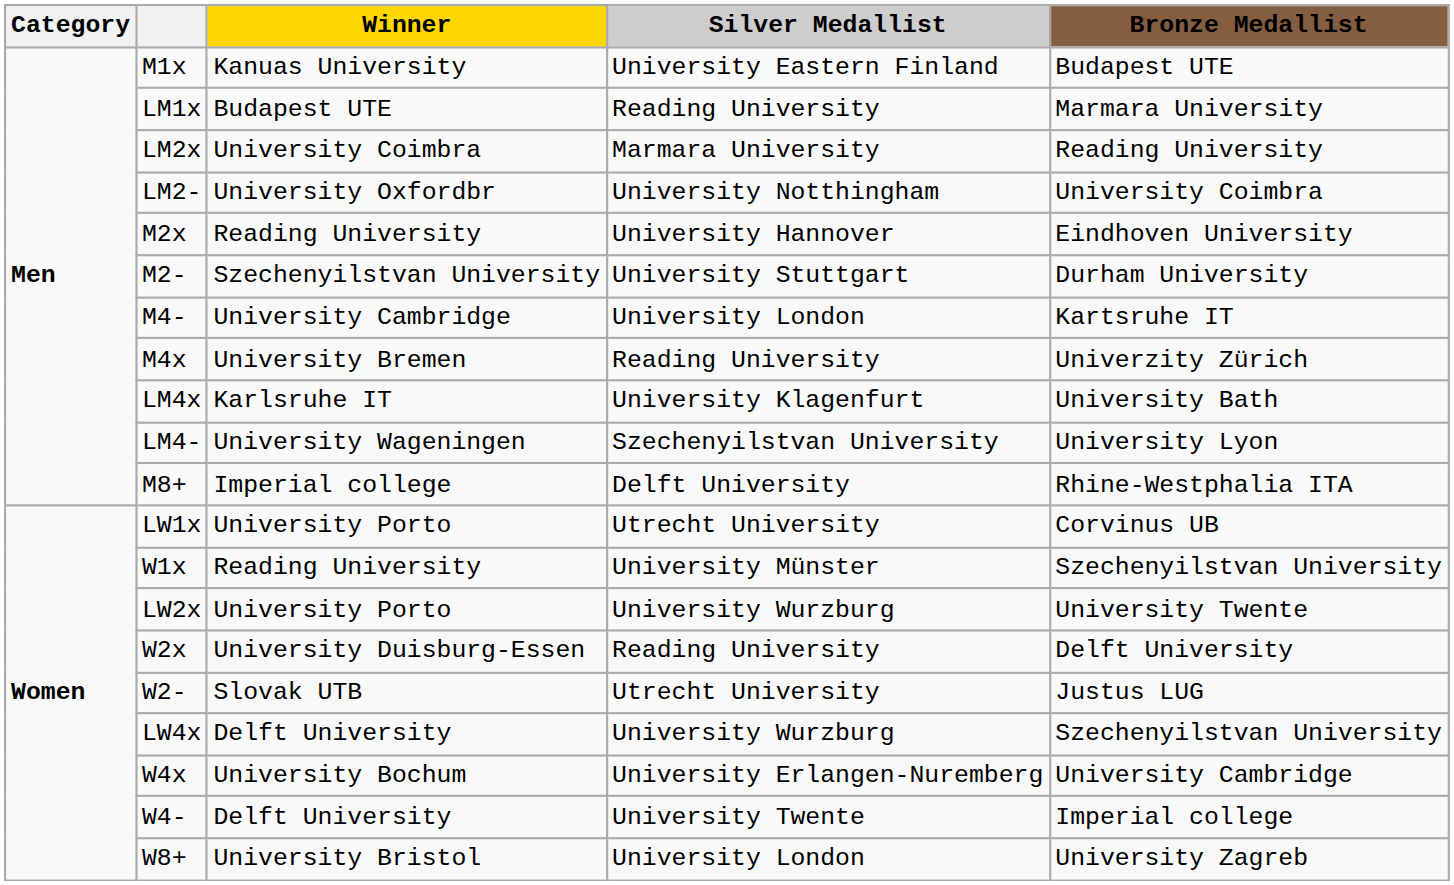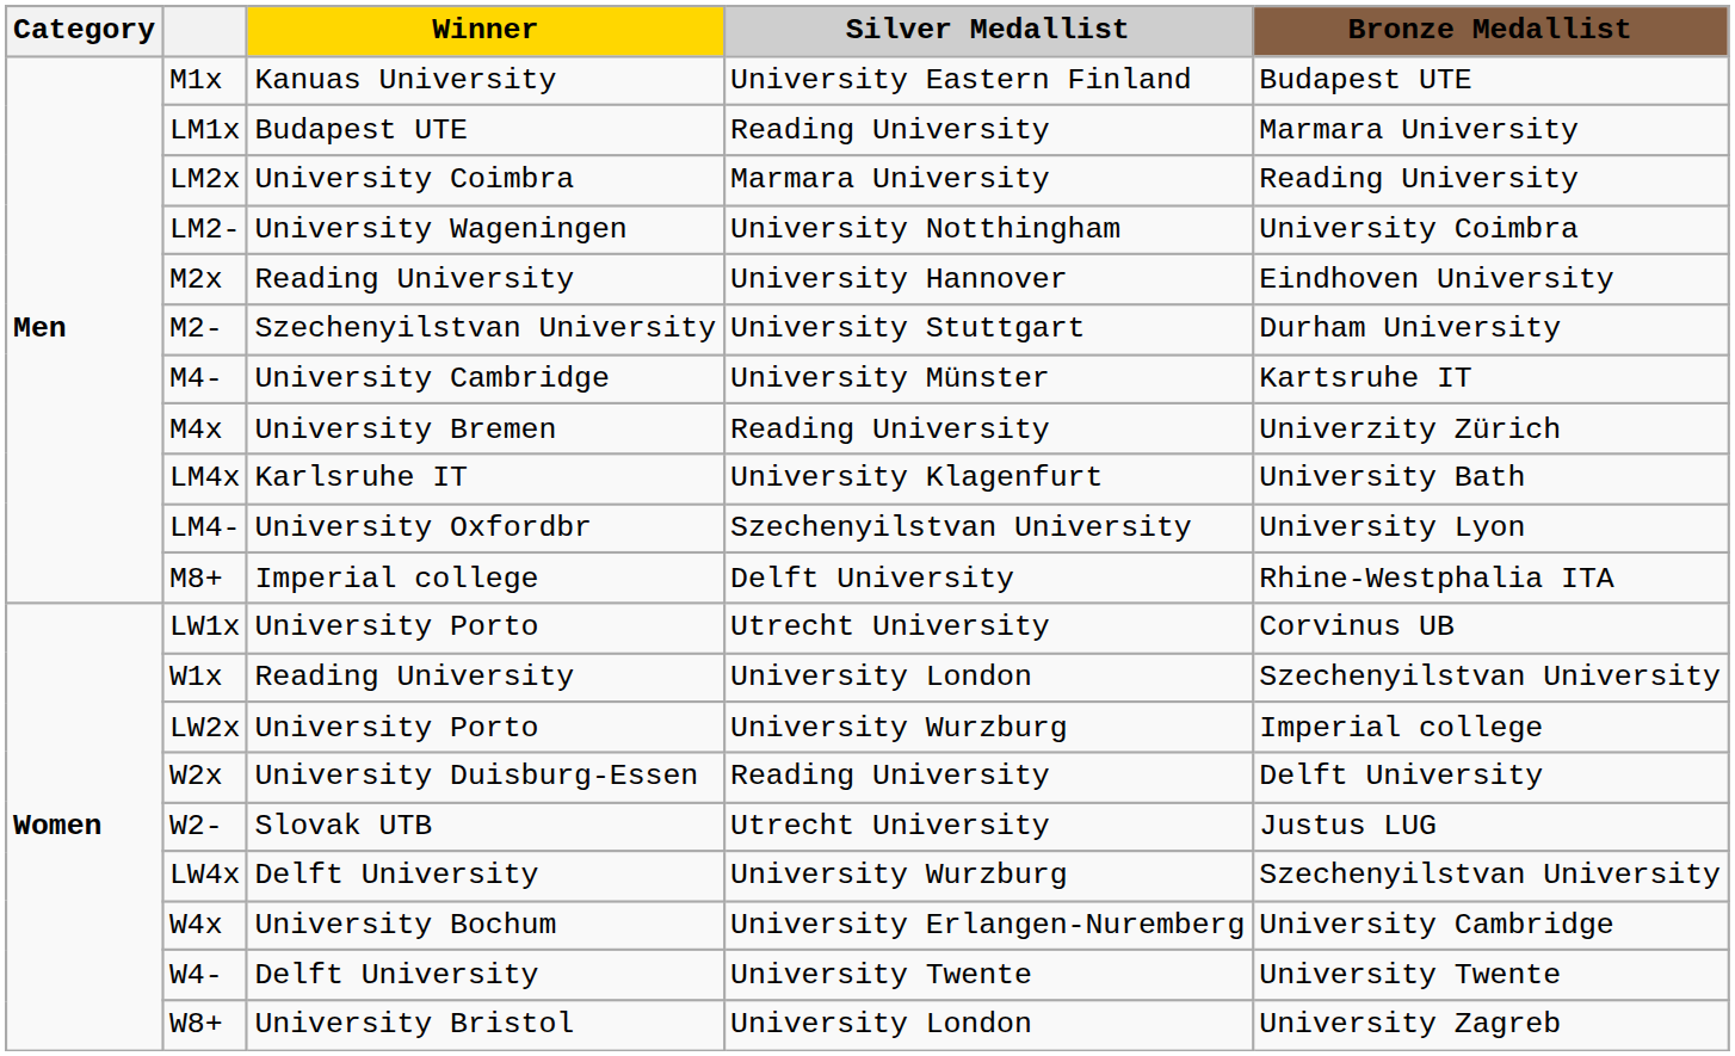LM2- | Winner: University Oxfordbr -> University Wageningen
M4- | Silver Medallist: University London -> University Münster
LM4- | Winner: University Wageningen -> University Oxfordbr
W1x | Silver Medallist: University Münster -> University London
LW2x | Bronze Medallist: University Twente -> Imperial college
W4- | Bronze Medallist: Imperial college -> University Twente
